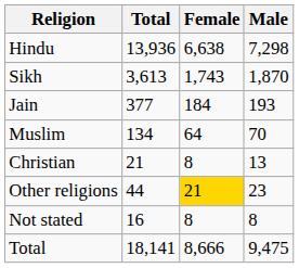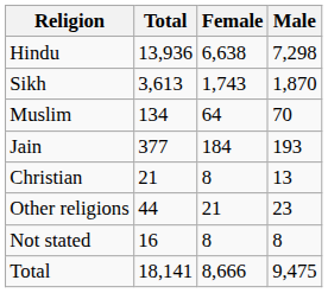rows swapped: Jain <-> Muslim
Other religions | Female: gold background -> no background
